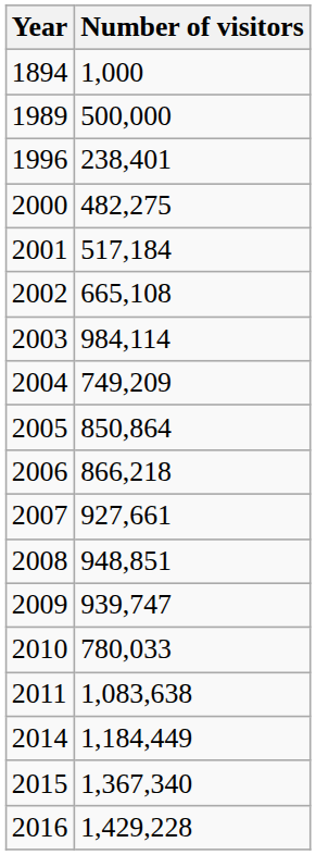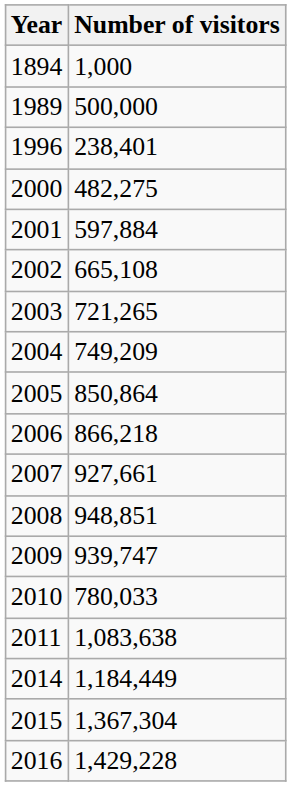2001 | Number of visitors: 517,184 -> 597,884
2003 | Number of visitors: 984,114 -> 721,265
2015 | Number of visitors: 1,367,340 -> 1,367,304
